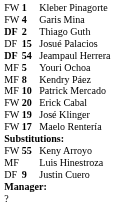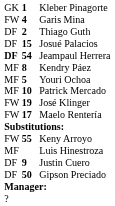Kleber Pinagorte | column 1: FW -> GK
Thiago Guth | column 1: bold -> normal
rows swapped: Youri Ochoa <-> Kendry Páez
- row: FW | 20 | Erick Cabal
+ row: DF | 50 | Gipson Preciado
